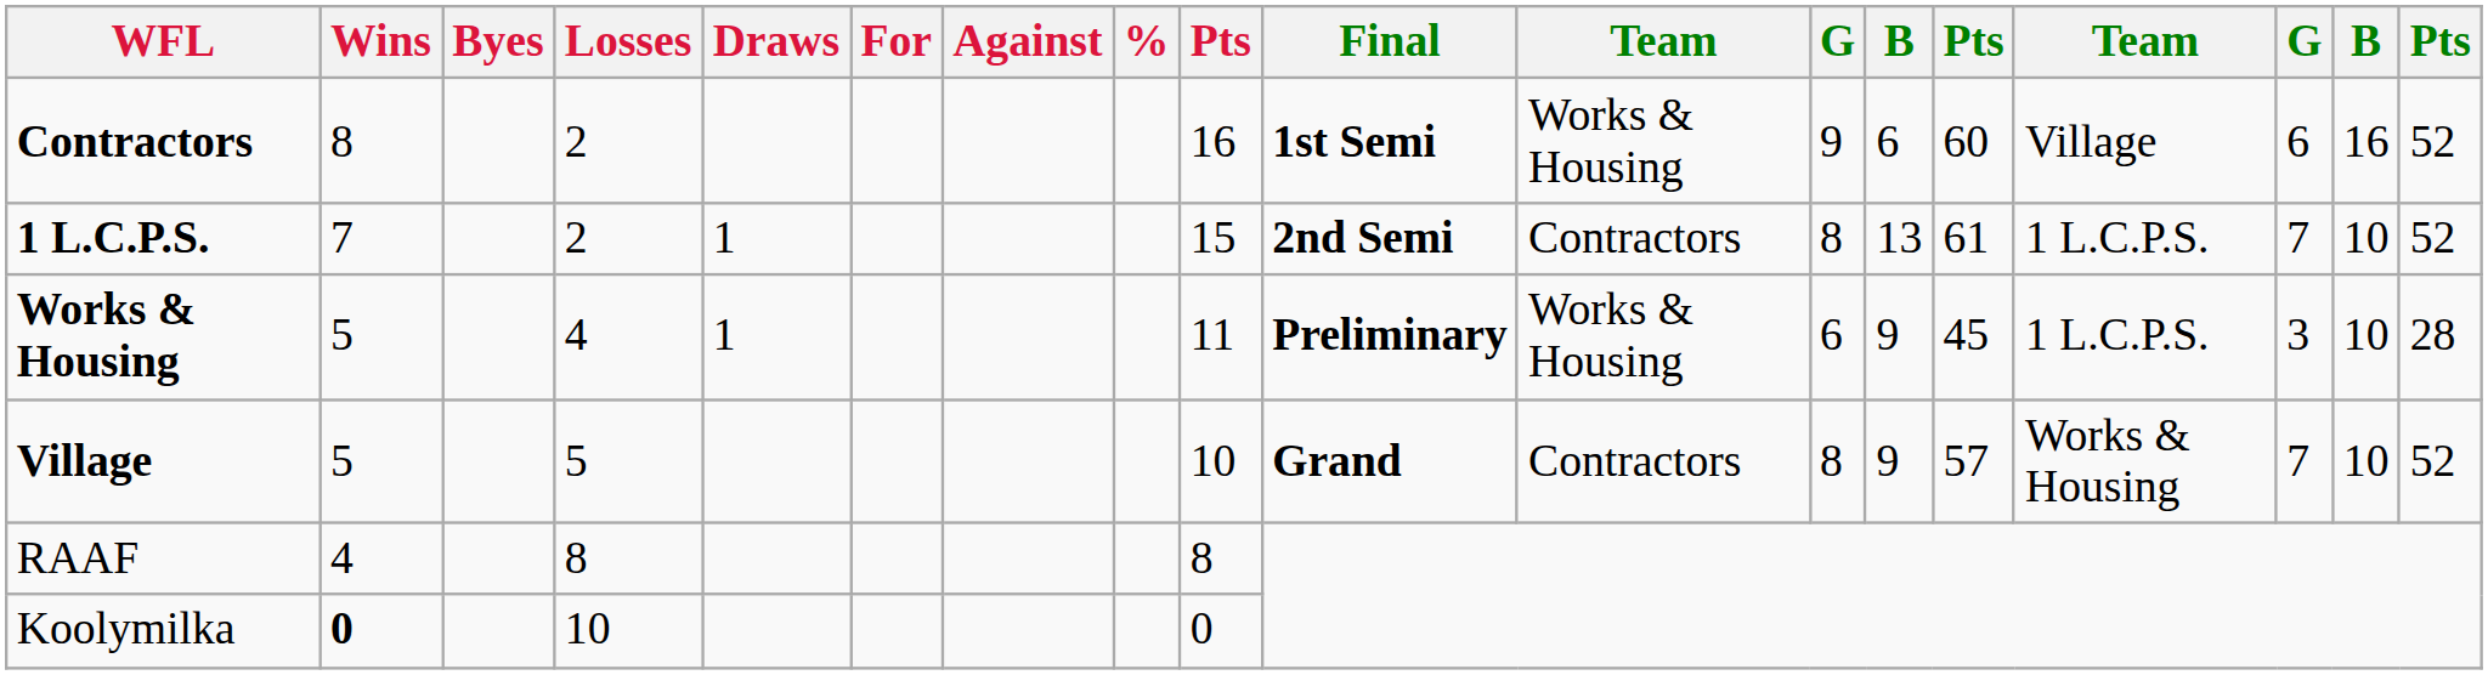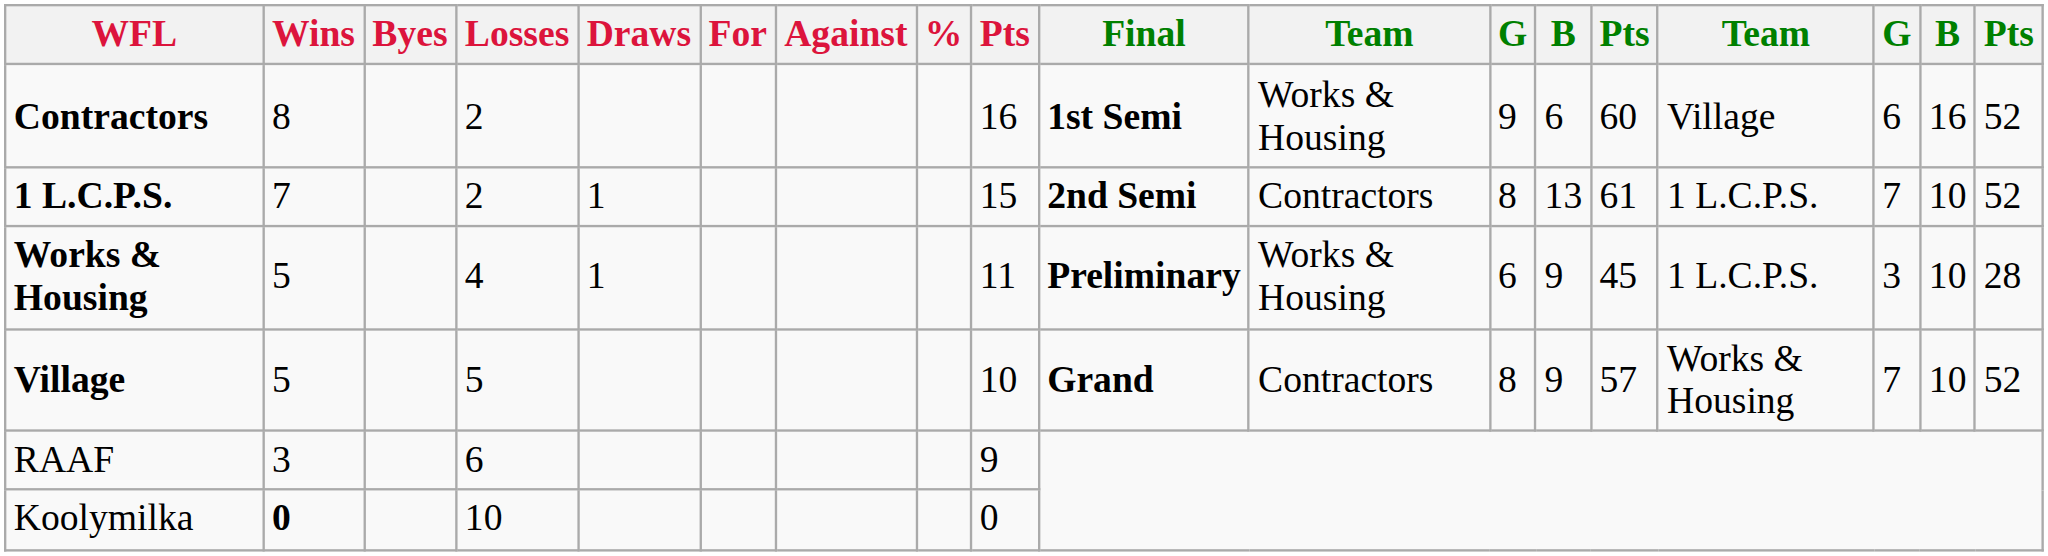RAAF | Wins: 4 -> 3
RAAF | Losses: 8 -> 6
RAAF | column 9: 8 -> 9
